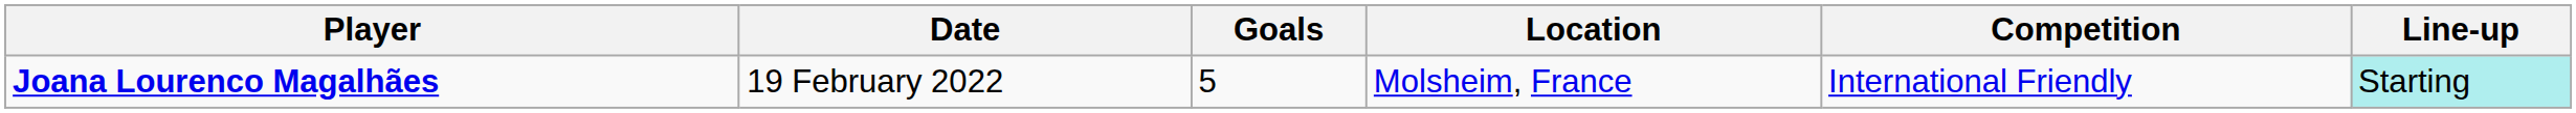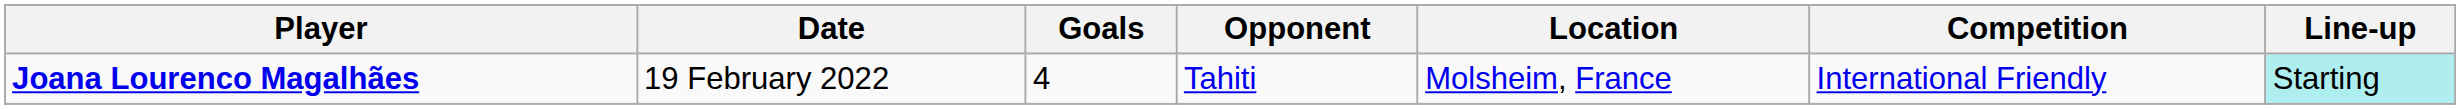+ column: Opponent | Tahiti
Joana Lourenco Magalhães | Goals: 5 -> 4
